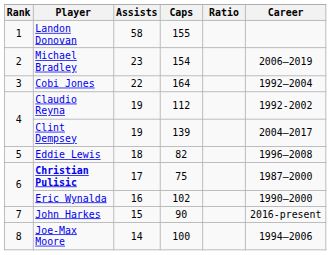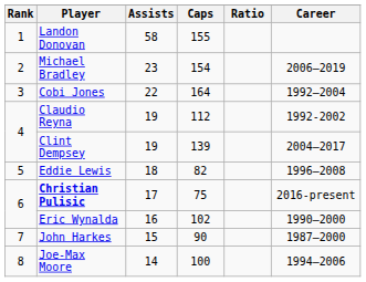Christian Pulisic | Career: 1987–2000 -> 2016-present
John Harkes | Career: 2016-present -> 1987–2000
